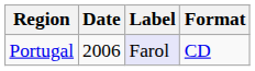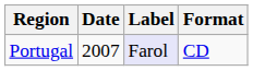Portugal | Date: 2006 -> 2007
